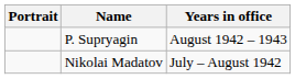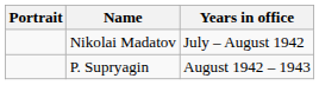rows swapped: Nikolai Madatov <-> P. Supryagin
